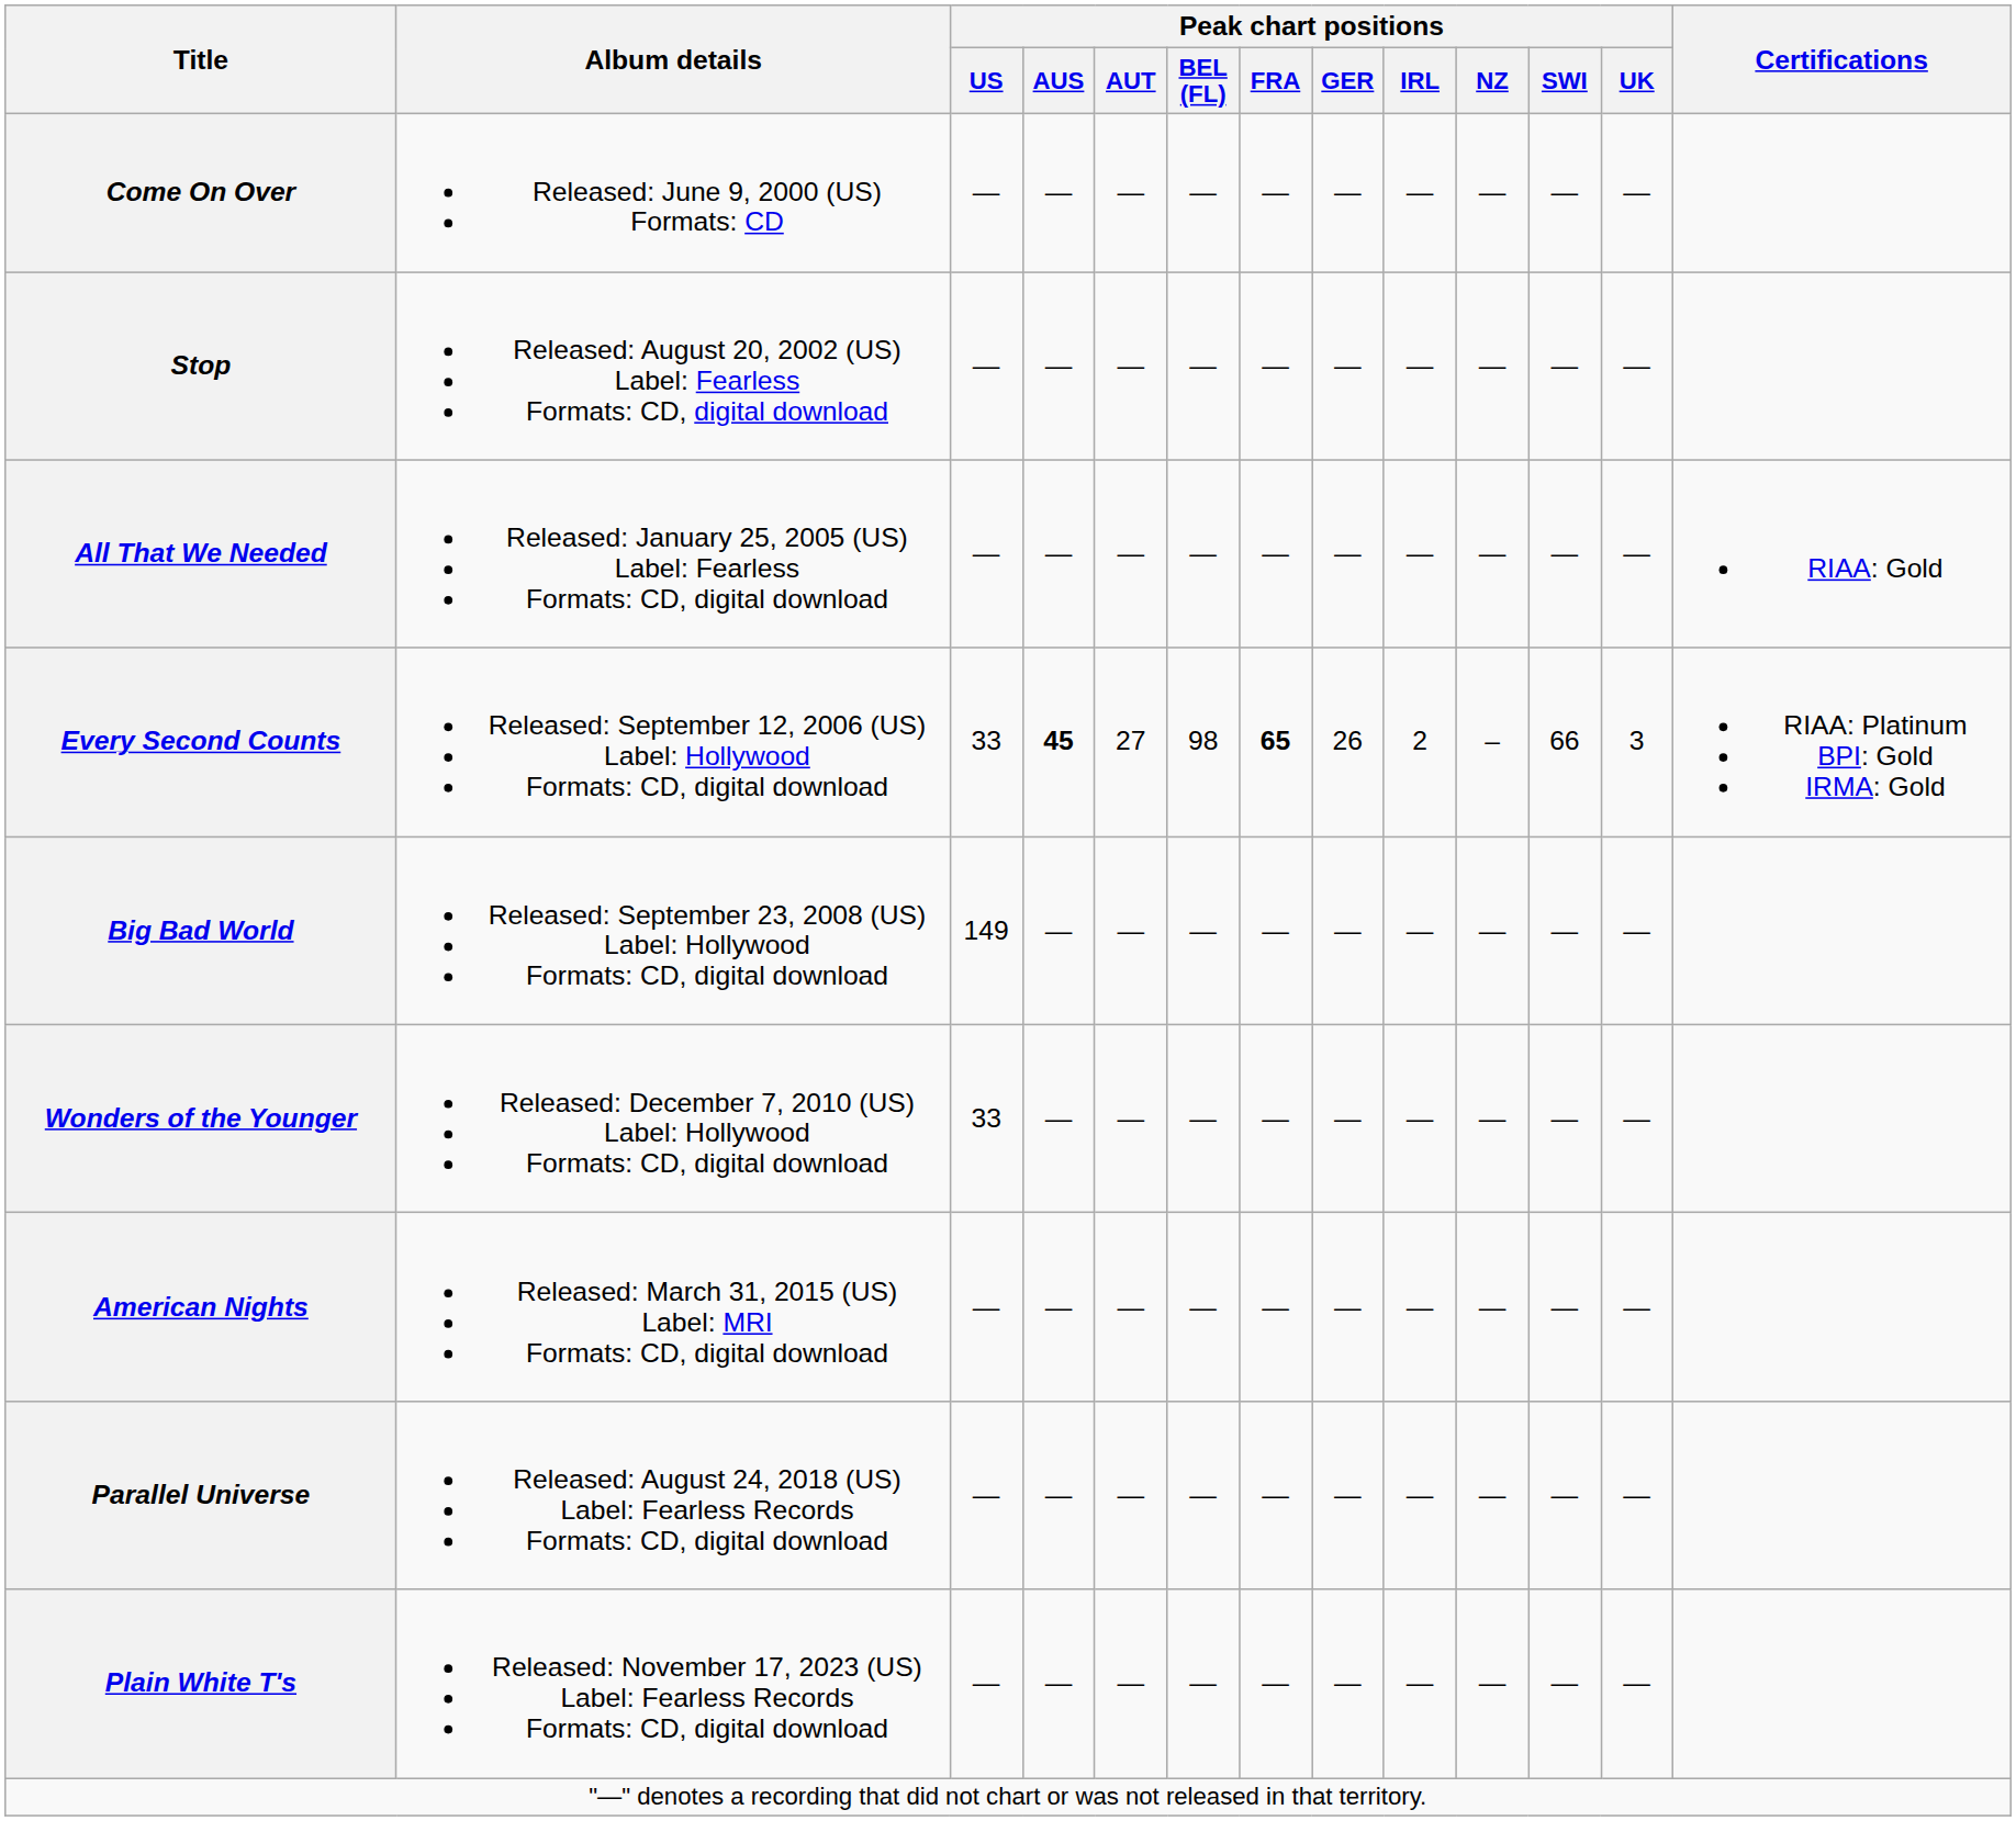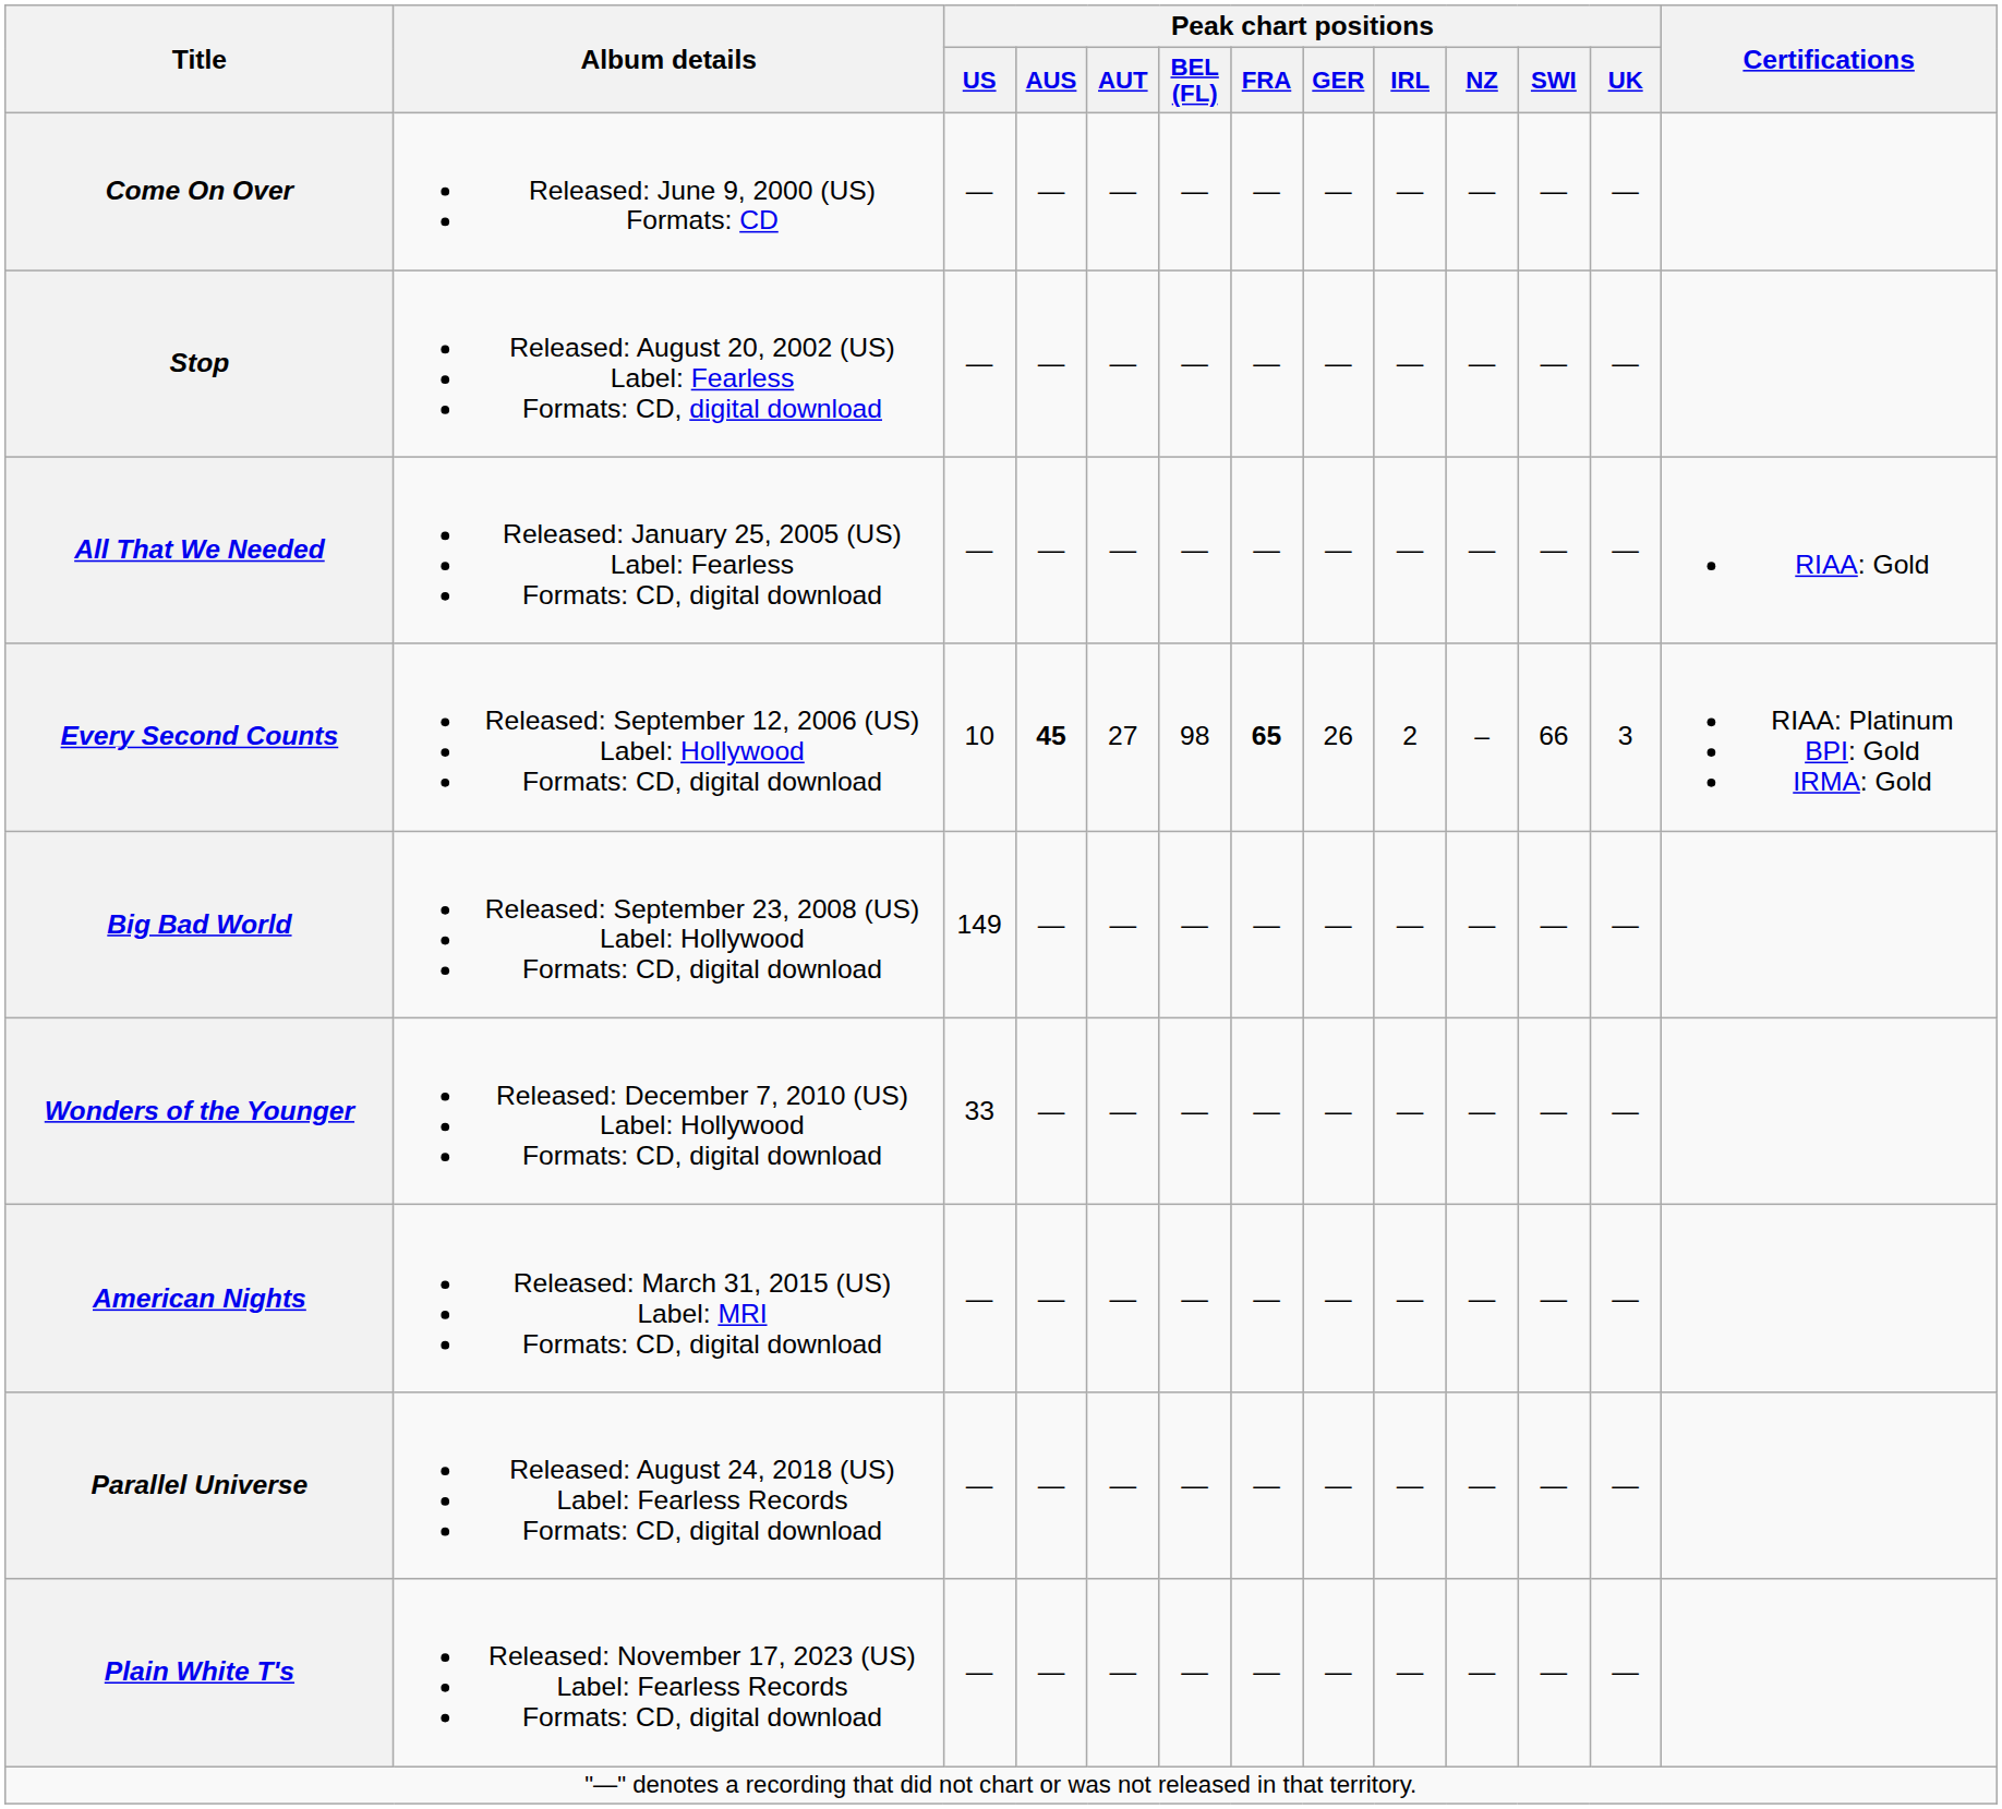Every Second Counts | Peak chart positions / US: 33 -> 10
